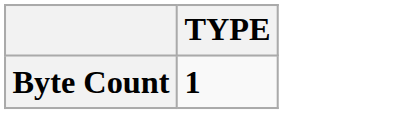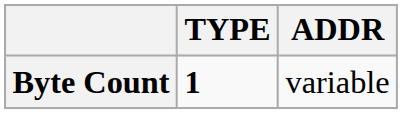+ column: ADDR | variable
